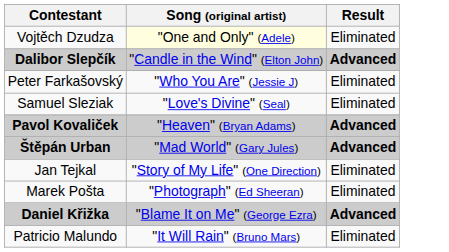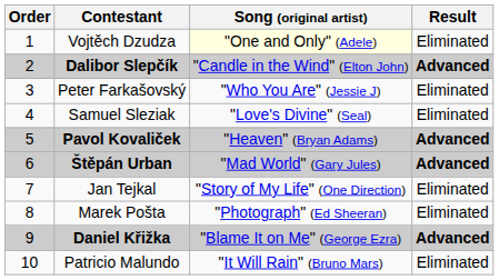+ column: Order | 1 | 2 | 3 | 4 | 5 | 6 | 7 | 8 | 9 | 10
